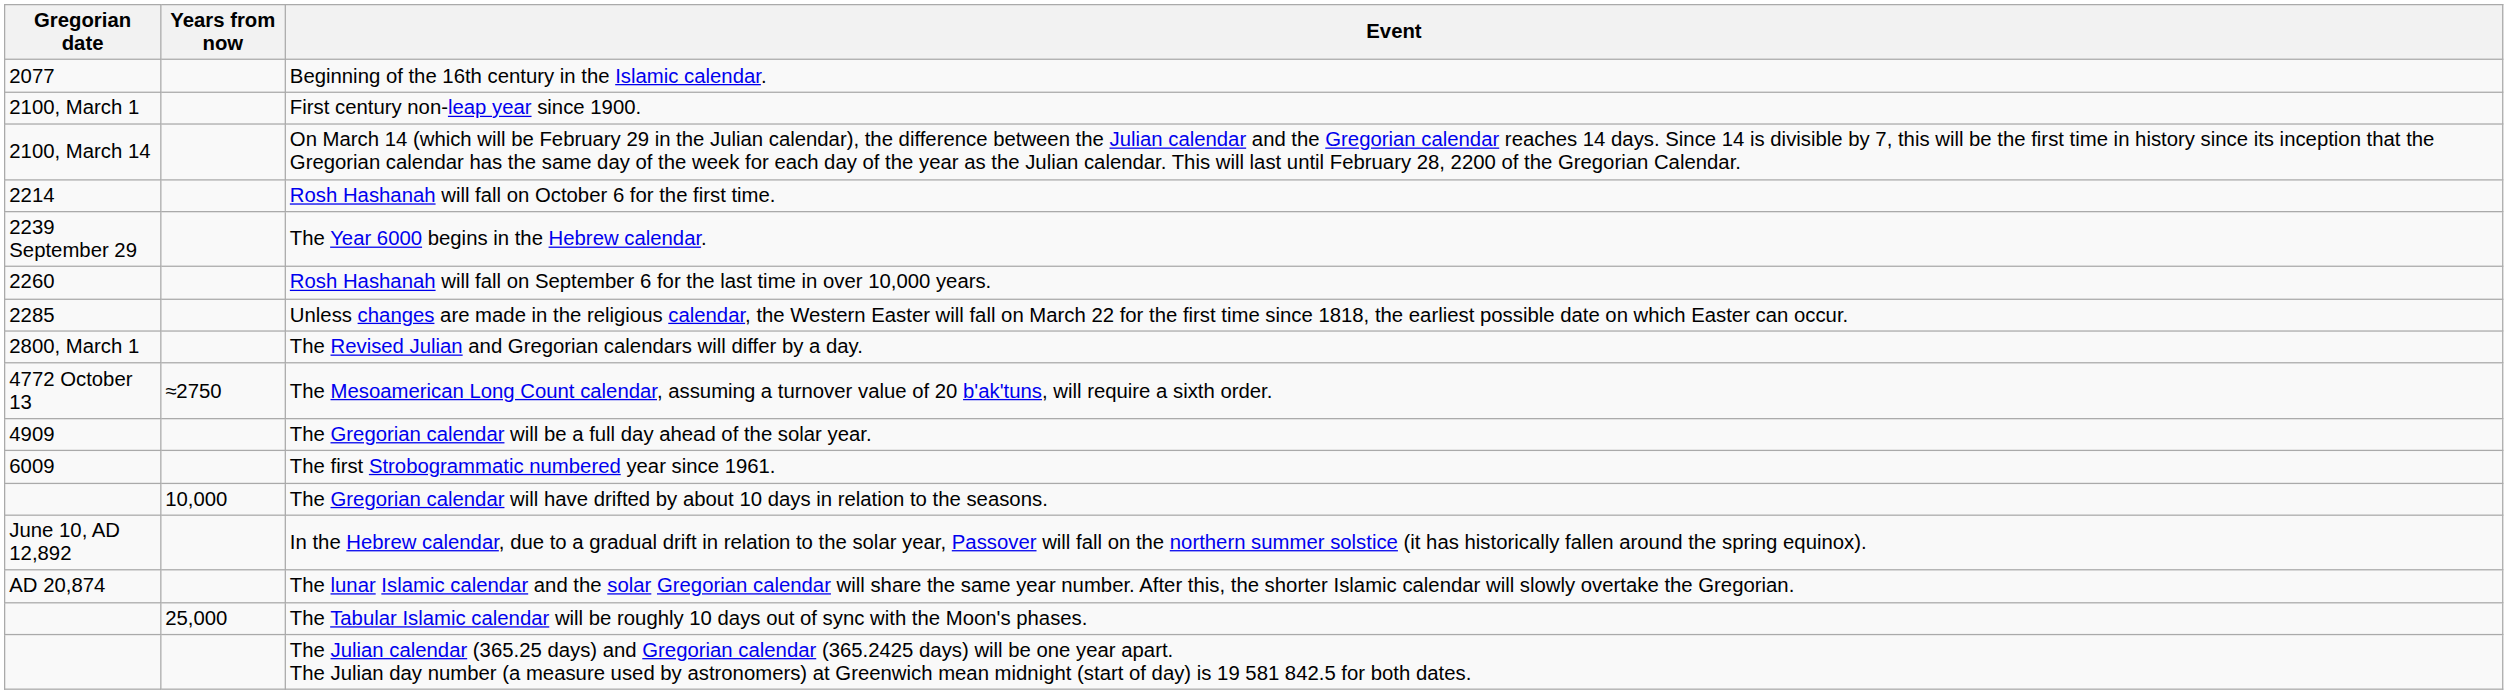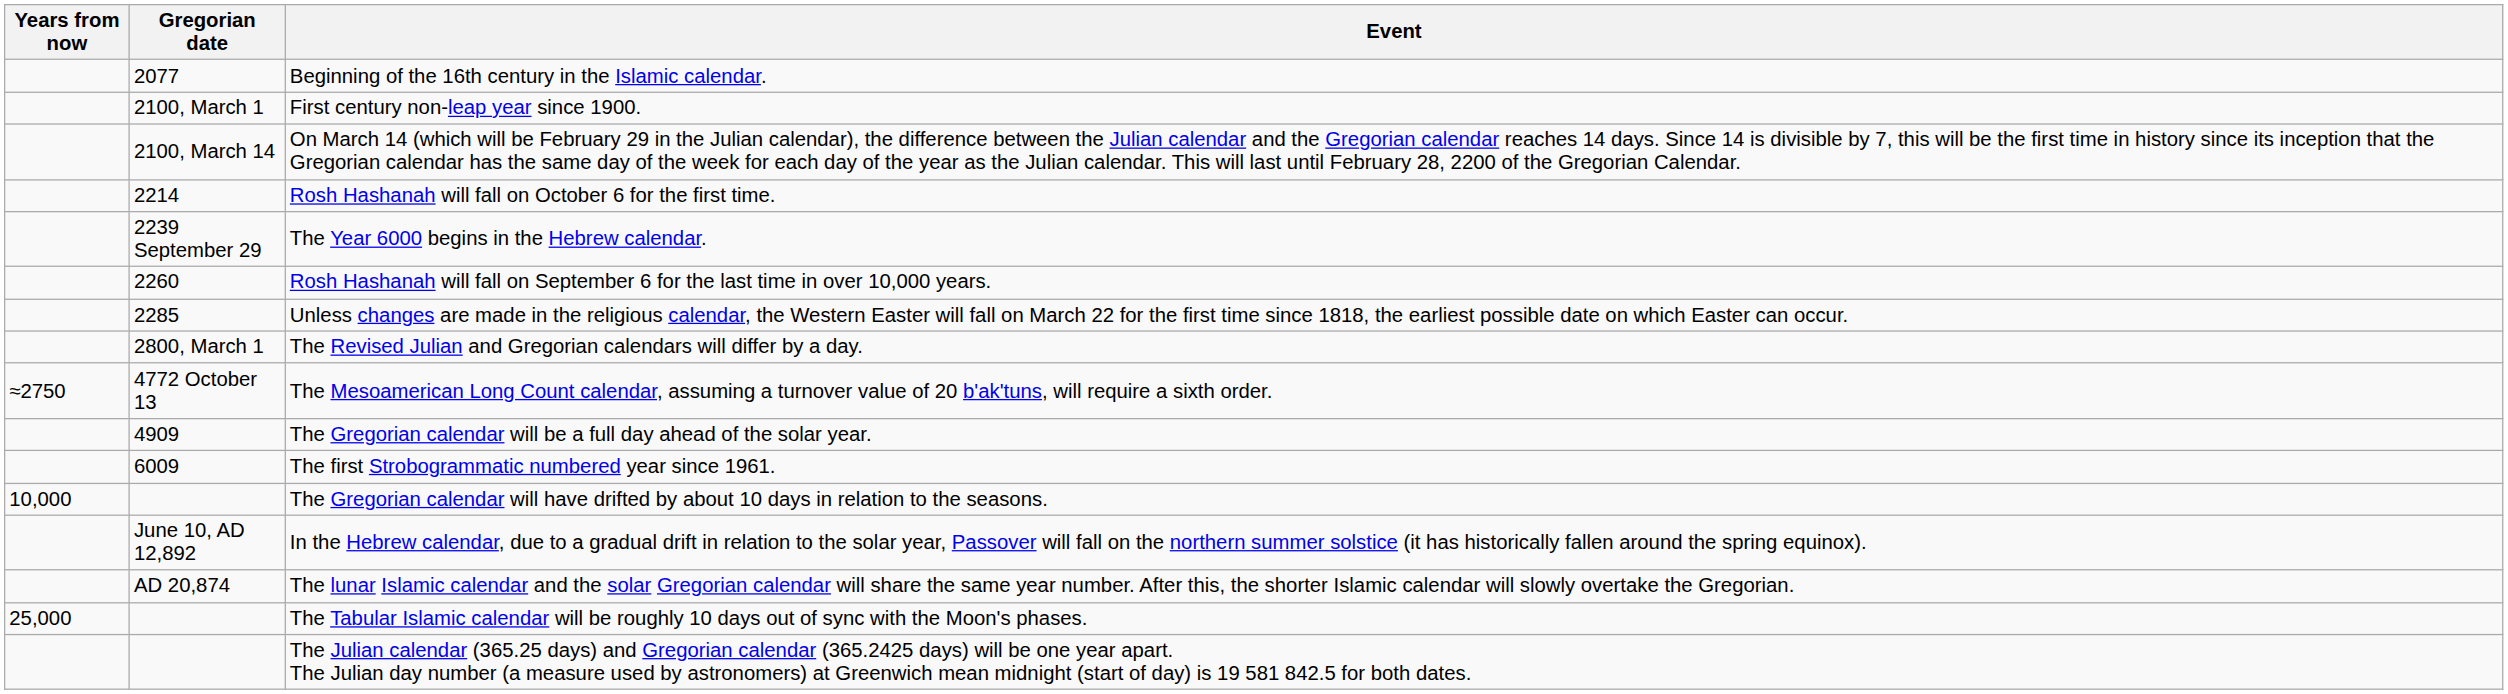columns swapped: Years from now <-> Gregorian date
